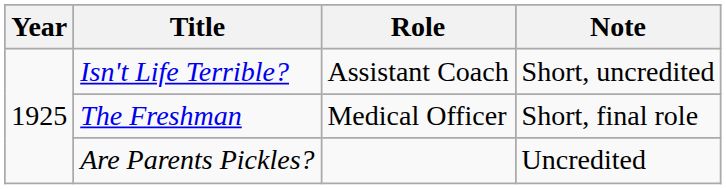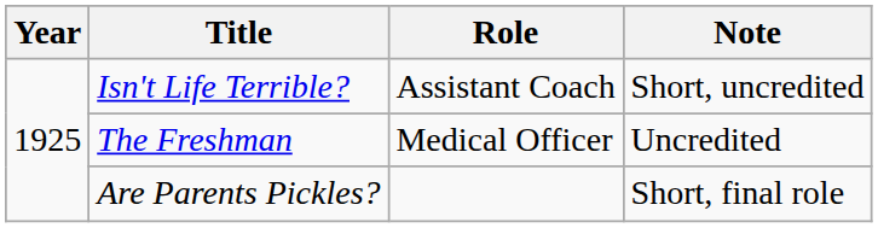The Freshman | Note: Short, final role -> Uncredited
Are Parents Pickles? | Note: Uncredited -> Short, final role
